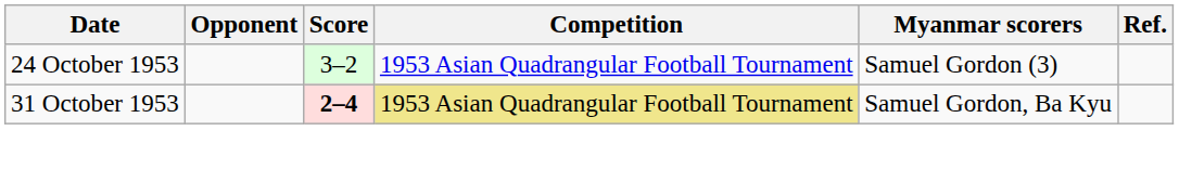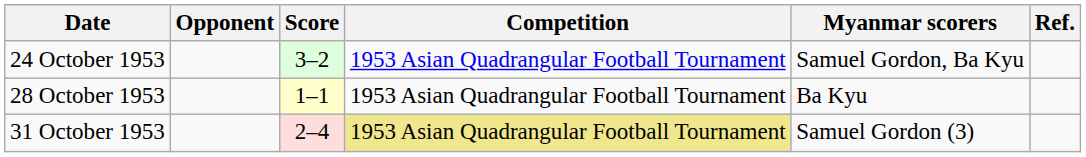24 October 1953 | Myanmar scorers: Samuel Gordon (3) -> Samuel Gordon, Ba Kyu
+ row: 28 October 1953 | 1–1 | 1953 Asian Quadrangular Football Tournament | Ba Kyu
31 October 1953 | Score: bold -> normal
31 October 1953 | Myanmar scorers: Samuel Gordon, Ba Kyu -> Samuel Gordon (3)
